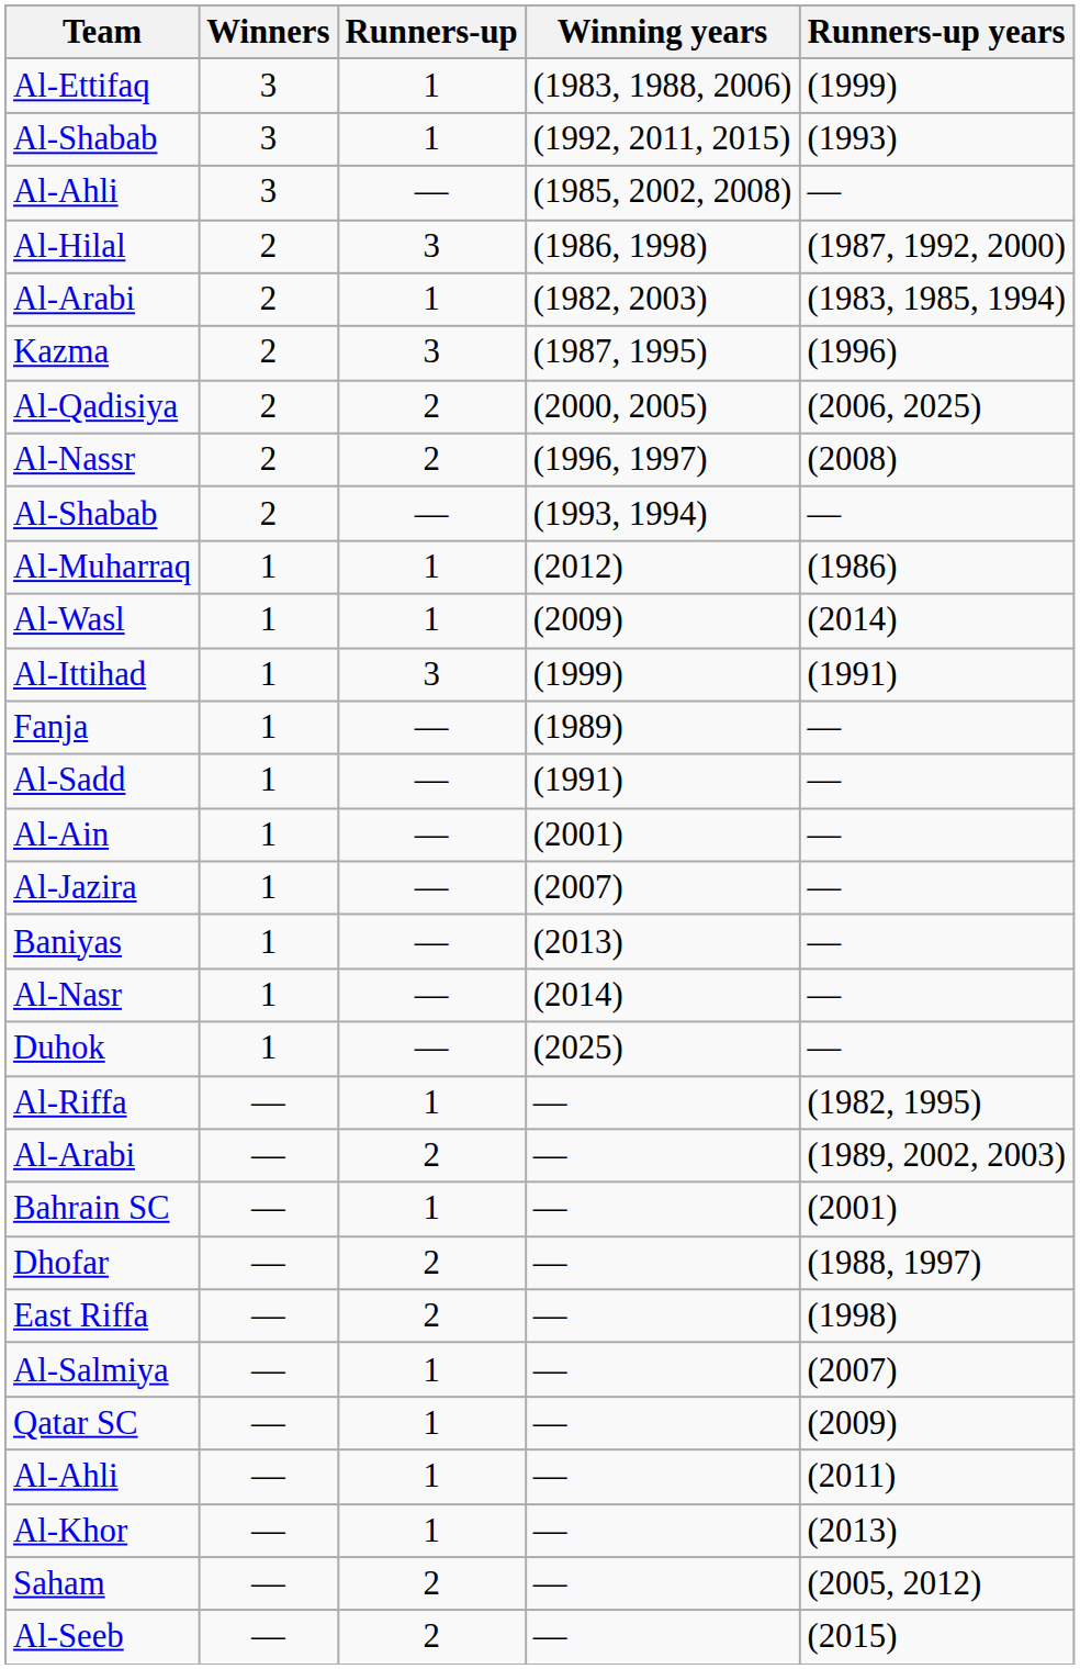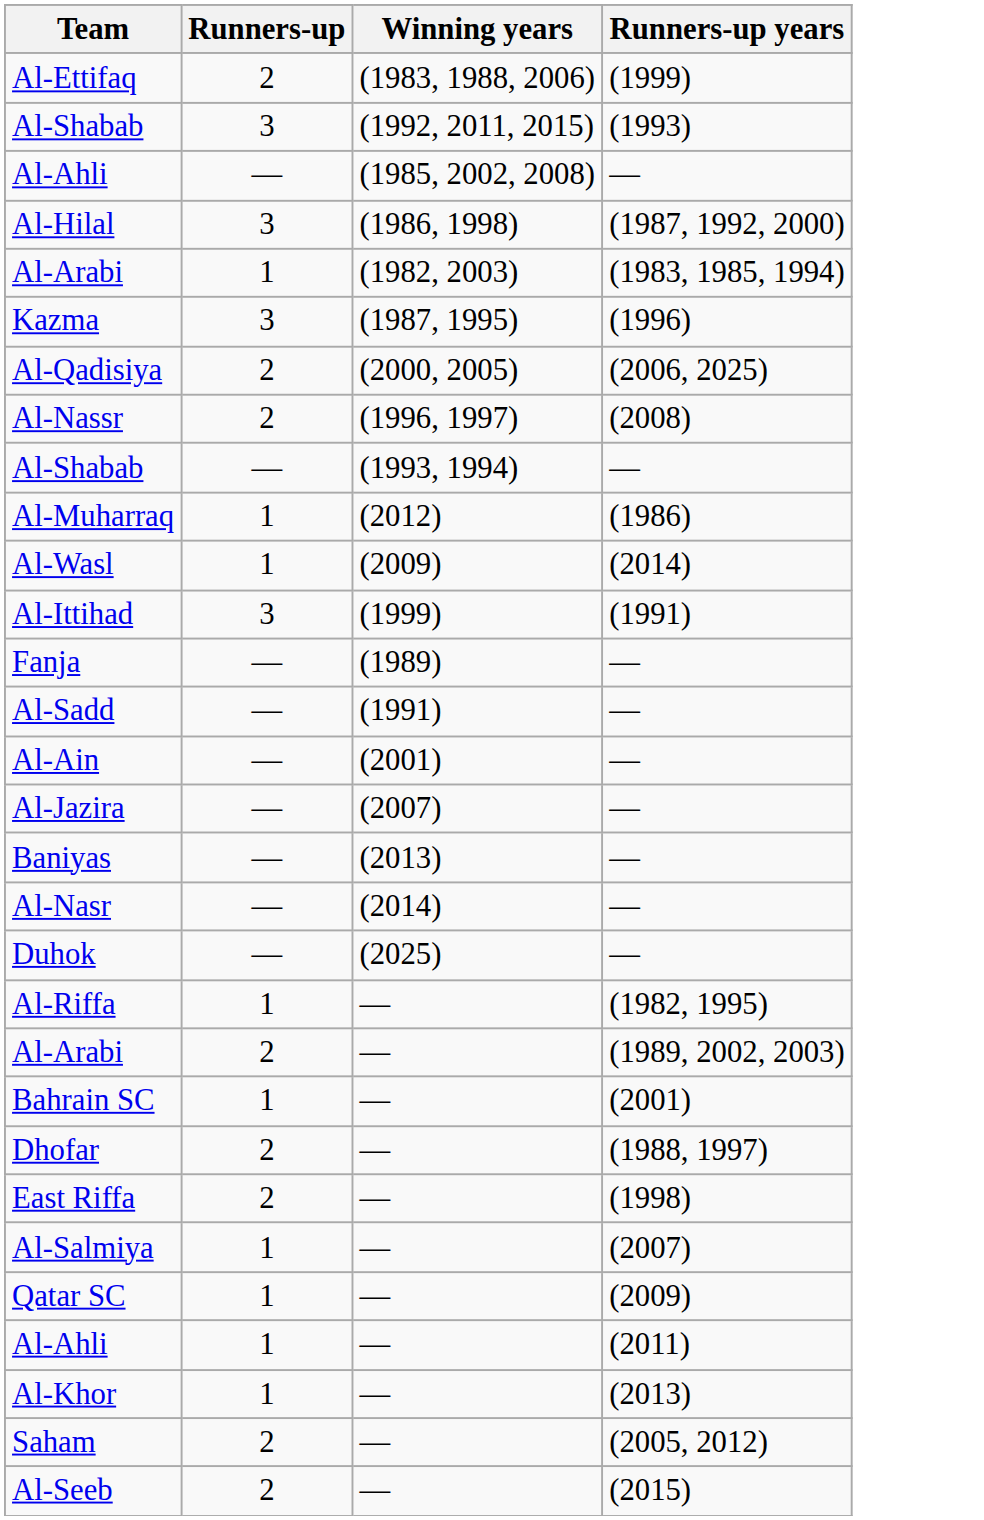- column: Winners | 3 | 3 | 3 | 2 | 2 | 2 | 2 | 2 | 2 | 1 | 1 | 1 | 1 | 1 | 1 | 1 | 1 | 1 | 1 | — | — | — | — | — | — | — | — | — | — | —
Al-Ettifaq | Runners-up: 1 -> 2
Al-Shabab / (1992, 2011, 2015) | Runners-up: 1 -> 3
